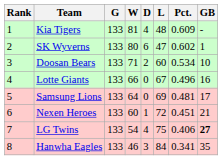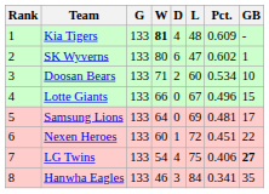Kia Tigers | W: normal -> bold
Lotte Giants | GB: 16 -> 15
Nexen Heroes | GB: 21 -> 22
